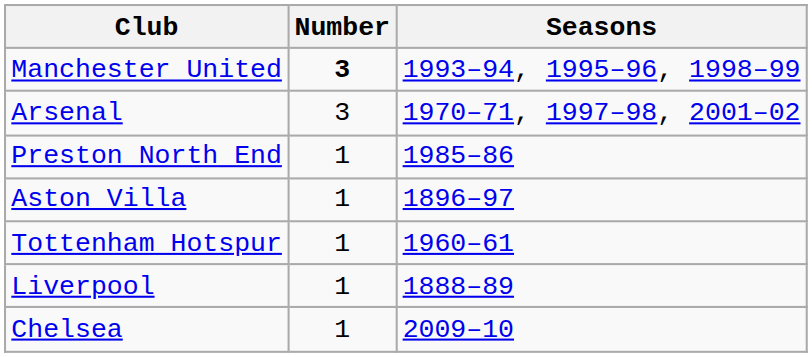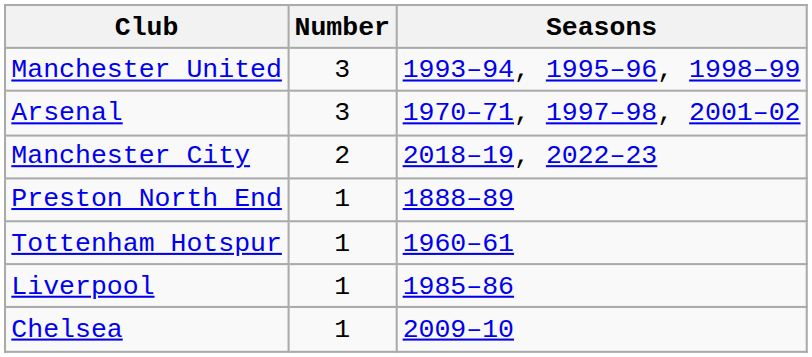Manchester United | Number: bold -> normal
+ row: Manchester City | 2 | 2018–19, 2022–23
Preston North End | Seasons: 1985–86 -> 1888–89
- row: Aston Villa | 1 | 1896–97
Liverpool | Seasons: 1888–89 -> 1985–86
